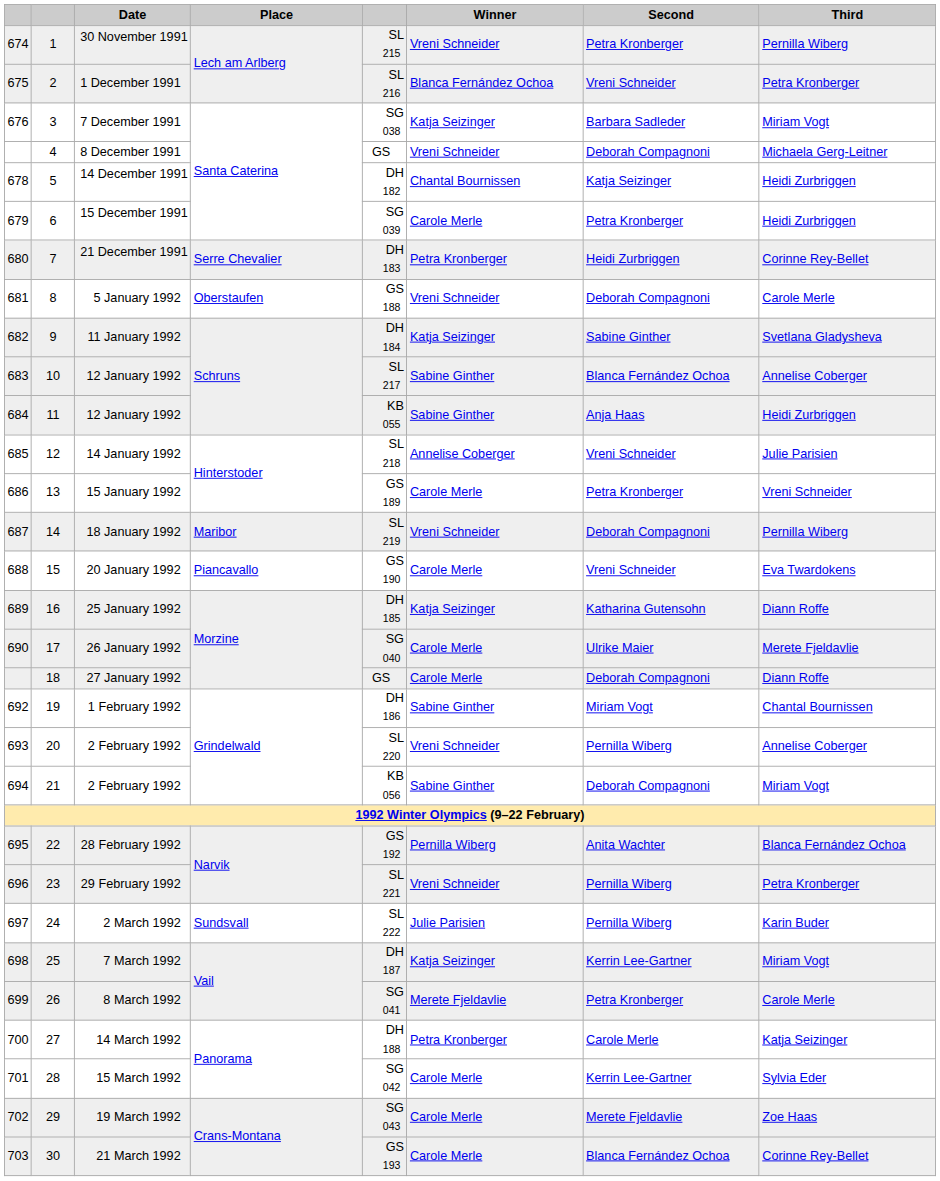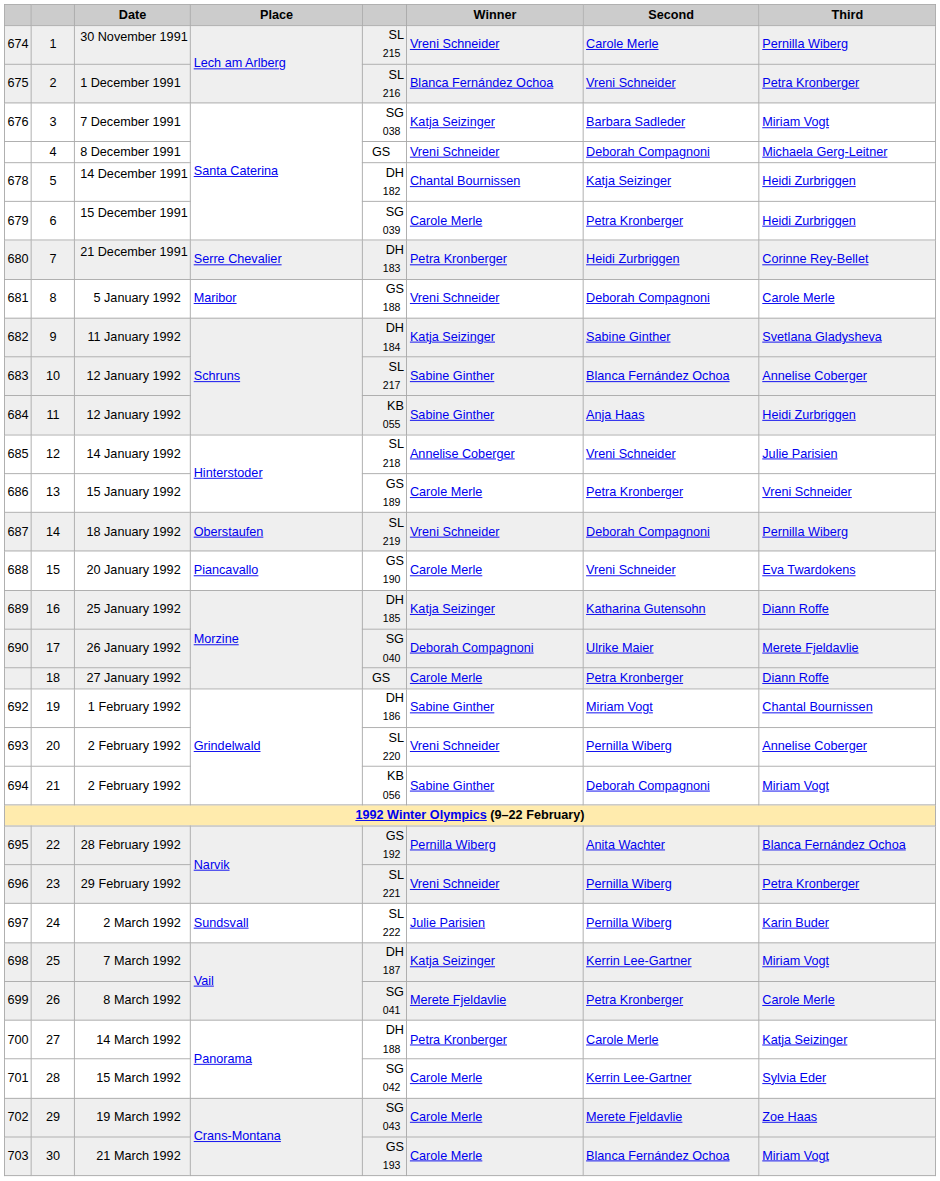30 November 1991 | Second: Petra Kronberger -> Carole Merle
5 January 1992 | Place: Oberstaufen -> Maribor
18 January 1992 | Place: Maribor -> Oberstaufen
26 January 1992 | Winner: Carole Merle -> Deborah Compagnoni
27 January 1992 | Second: Deborah Compagnoni -> Petra Kronberger
21 March 1992 | Third: Corinne Rey-Bellet -> Miriam Vogt
